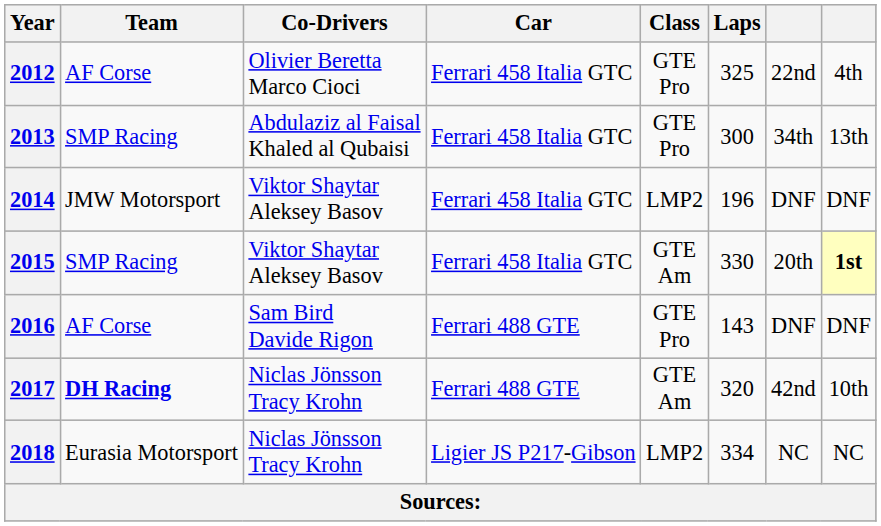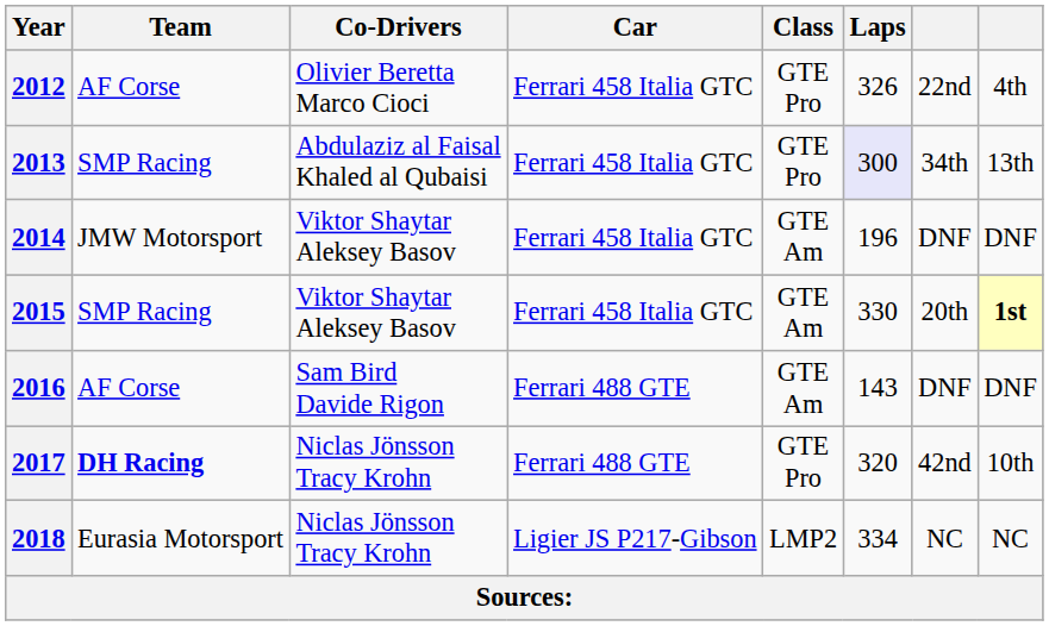2012 | Laps: 325 -> 326
2013 | Laps: no background -> lavender background
2014 | Class: LMP2 -> GTE Am
2016 | Class: GTE Pro -> GTE Am
2017 | Class: GTE Am -> GTE Pro
